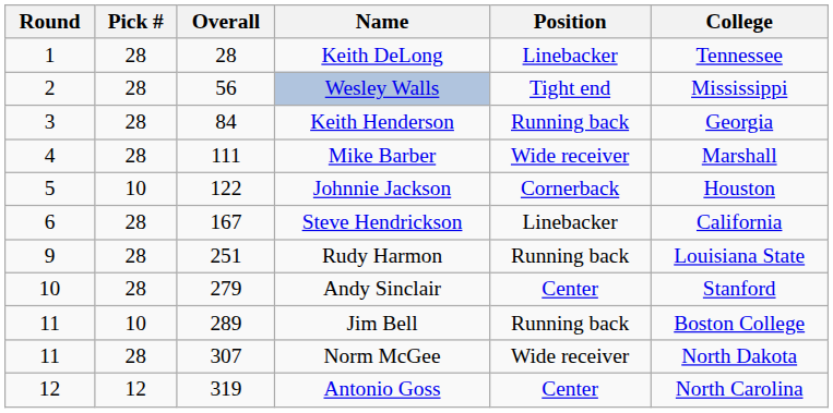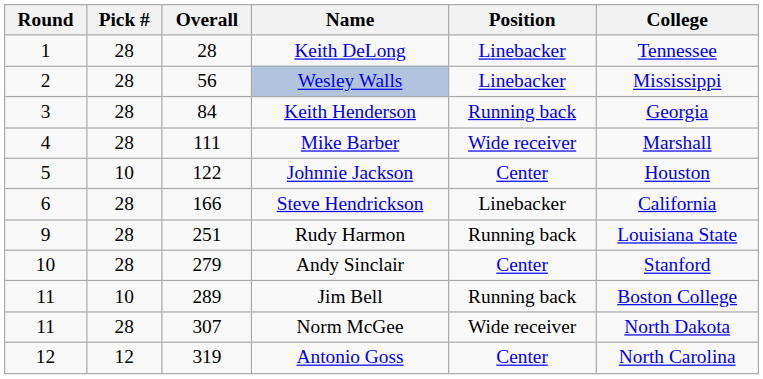Wesley Walls | Position: Tight end -> Linebacker
Johnnie Jackson | Position: Cornerback -> Center
Steve Hendrickson | Overall: 167 -> 166
